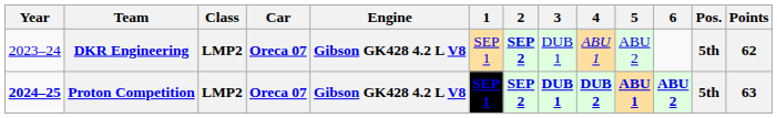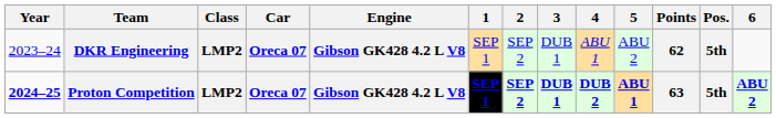columns swapped: 6 <-> Points
DKR Engineering | 2: bold -> normal
